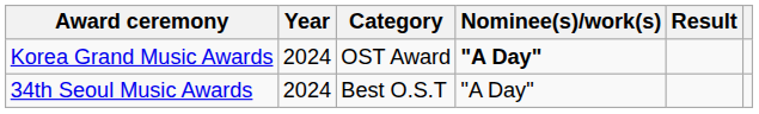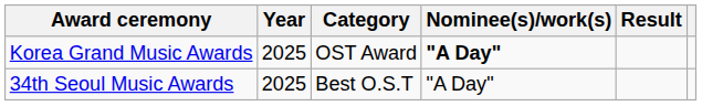Korea Grand Music Awards | Year: 2024 -> 2025
34th Seoul Music Awards | Year: 2024 -> 2025
